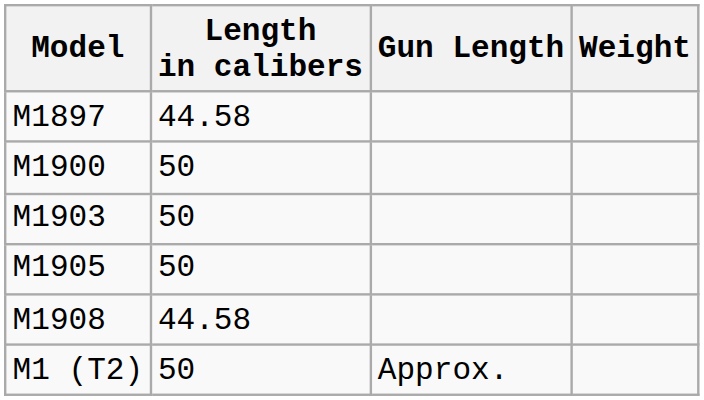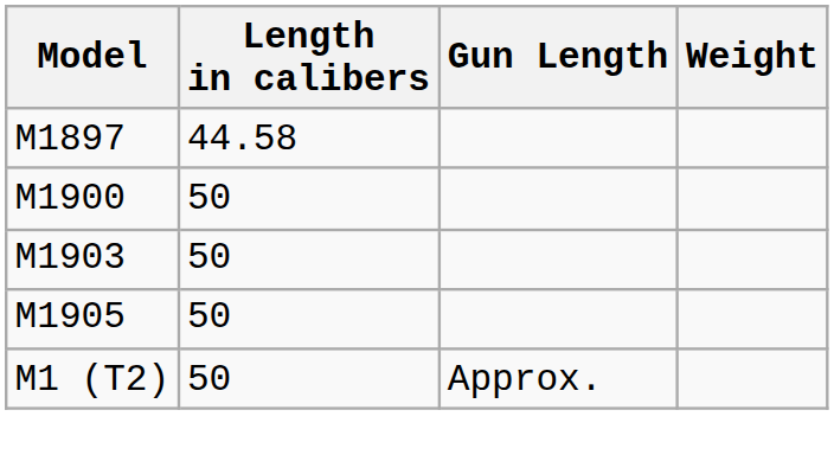- row: M1908 | 44.58
